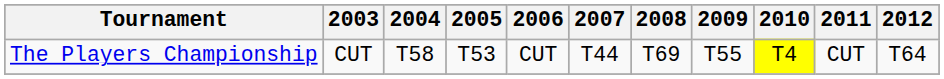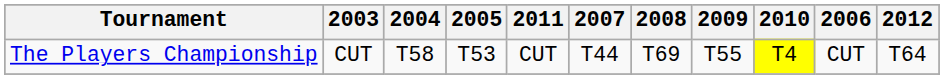columns swapped: 2006 <-> 2011
